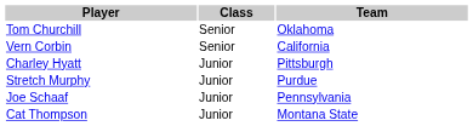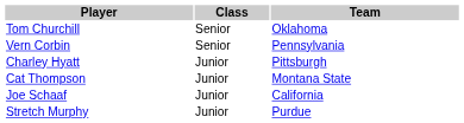Vern Corbin | Team: California -> Pennsylvania
rows swapped: Stretch Murphy <-> Cat Thompson
Joe Schaaf | Team: Pennsylvania -> California
